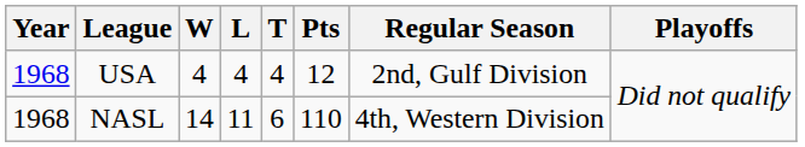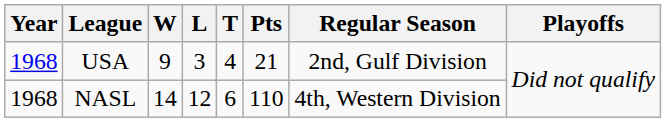USA | W: 4 -> 9
USA | L: 4 -> 3
USA | Pts: 12 -> 21
NASL | L: 11 -> 12
